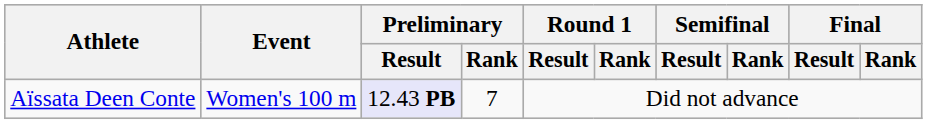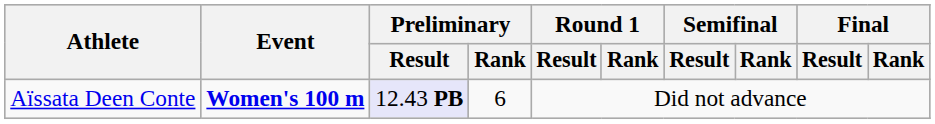Aïssata Deen Conte | Event: normal -> bold
Aïssata Deen Conte | Preliminary / Rank: 7 -> 6
